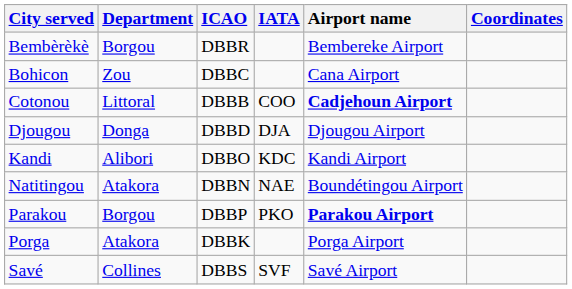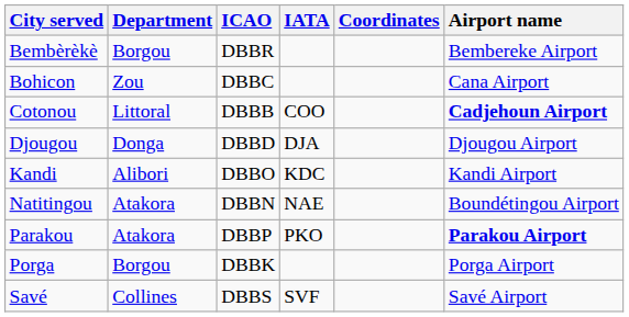columns swapped: Airport name <-> Coordinates
Parakou | Department: Borgou -> Atakora
Porga | Department: Atakora -> Borgou
